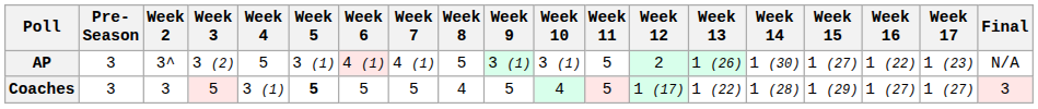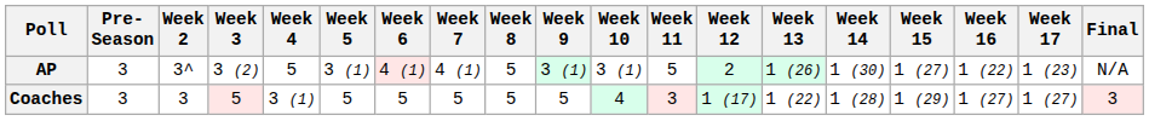Coaches | Week 5: bold -> normal
Coaches | Week 8: 4 -> 5
Coaches | Week 11: 5 -> 3
